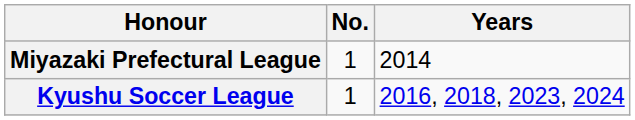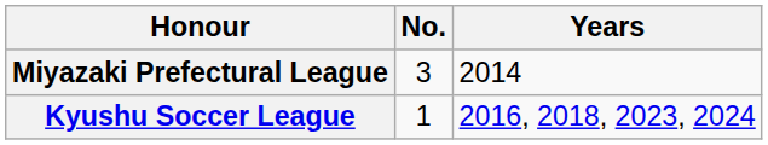Miyazaki Prefectural League | No.: 1 -> 3
